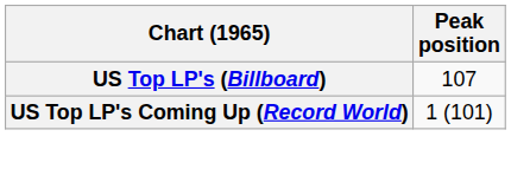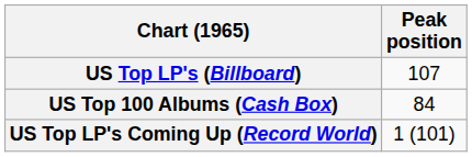+ row: US Top 100 Albums (Cash Box) | 84
